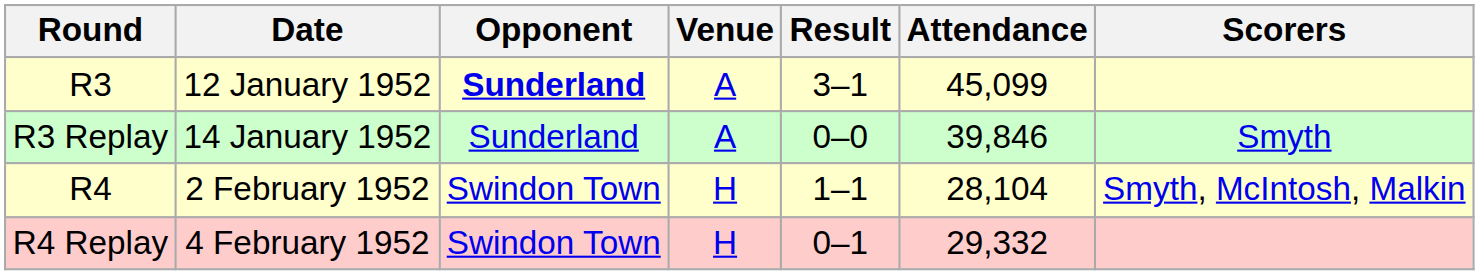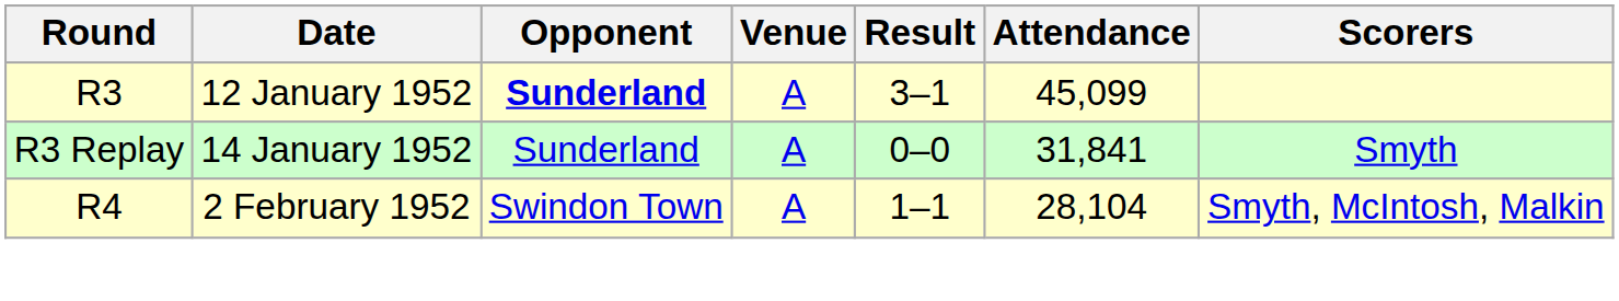R3 Replay | Attendance: 39,846 -> 31,841
R4 | Venue: H -> A
- row: R4 Replay | 4 February 1952 | Swindon Town | H | 0–1 | 29,332
